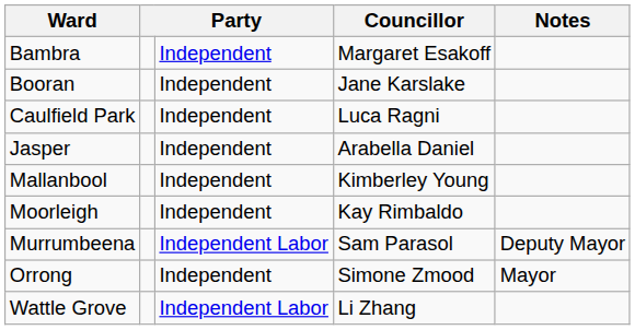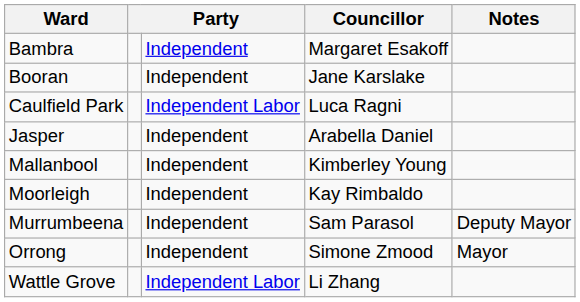Caulfield Park | column 4: Independent -> Independent Labor
Murrumbeena | column 4: Independent Labor -> Independent
